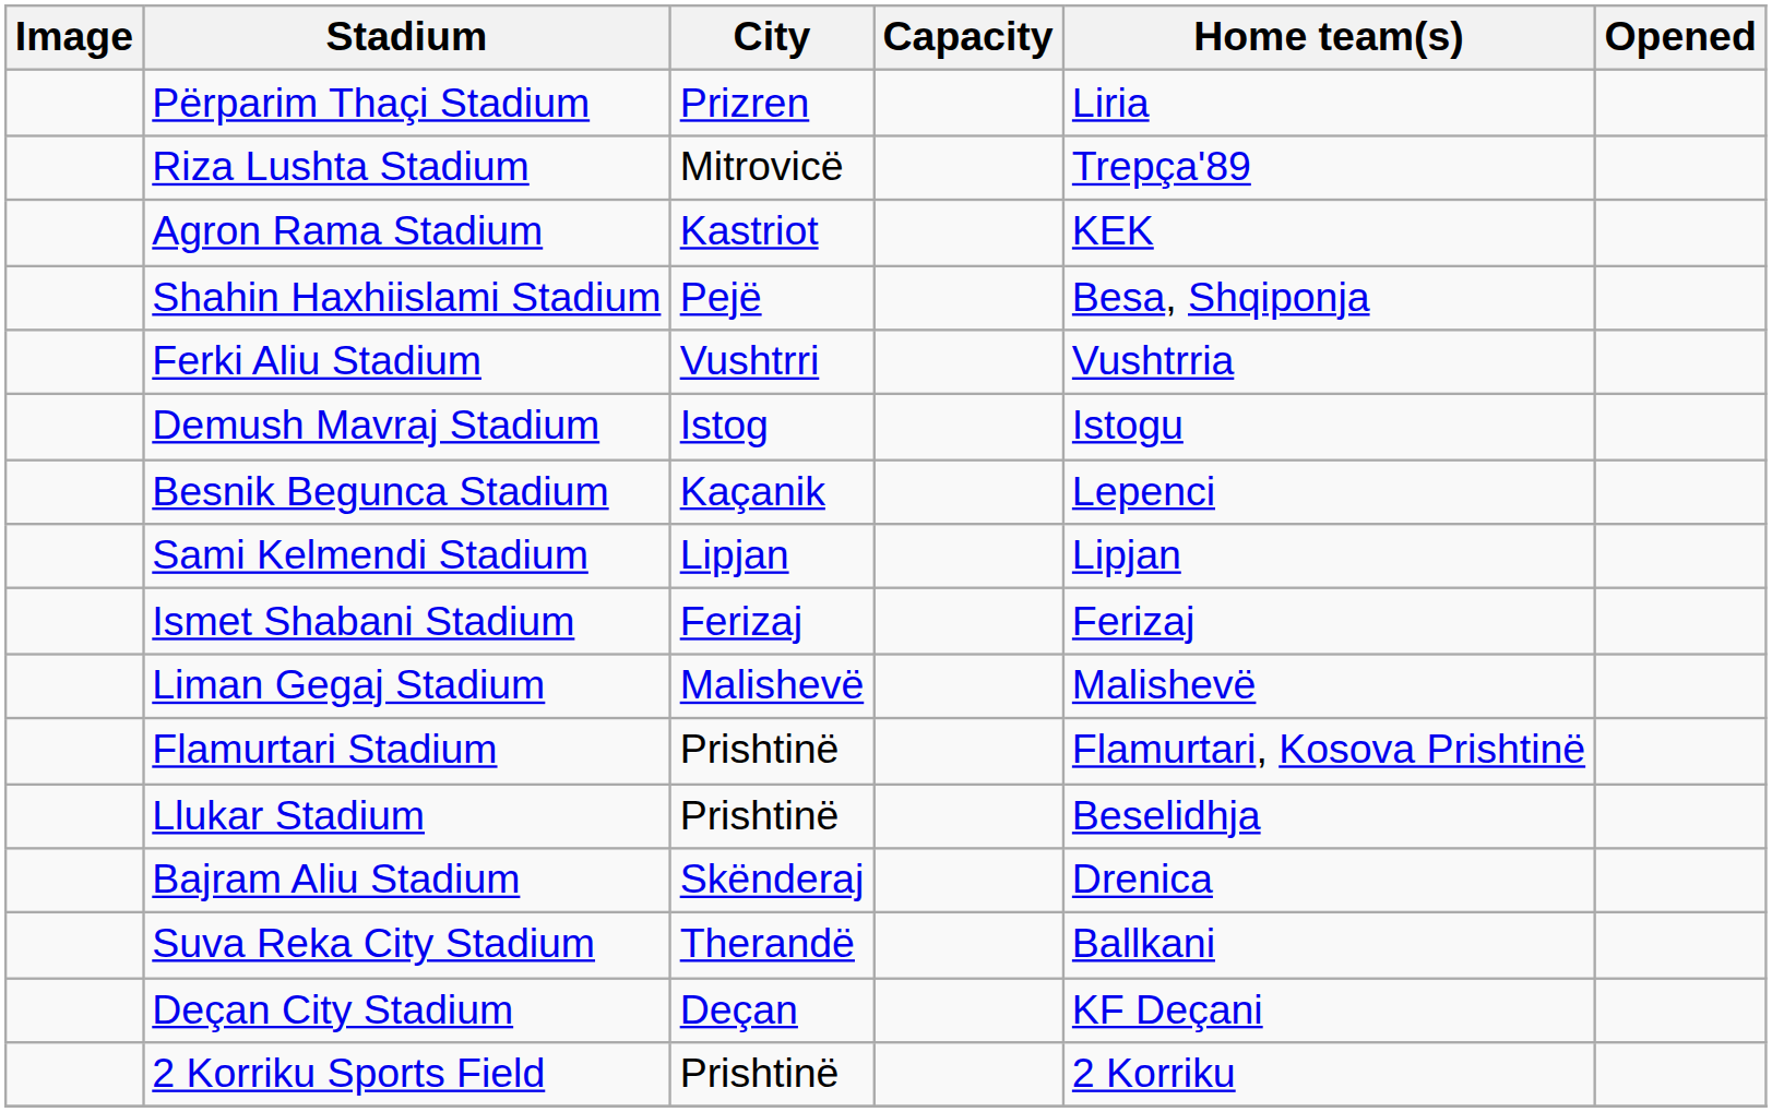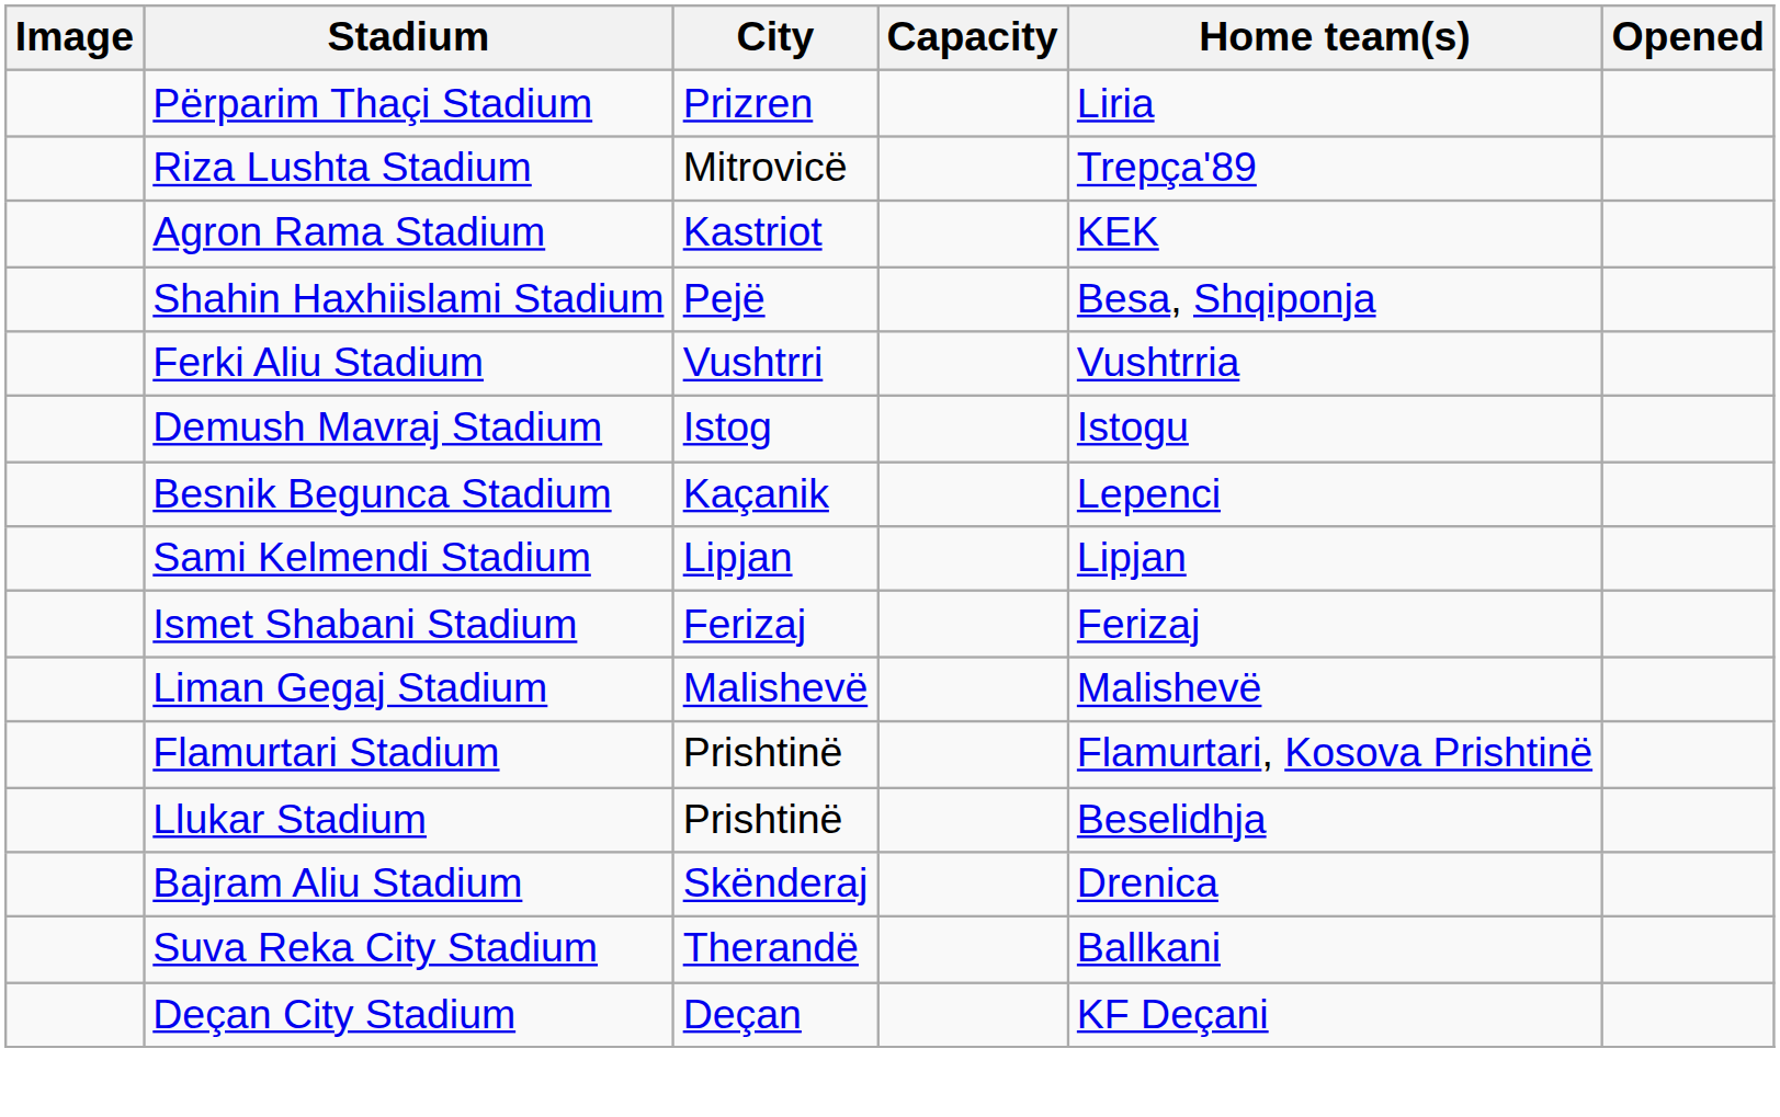- row: 2 Korriku Sports Field | Prishtinë | 2 Korriku
